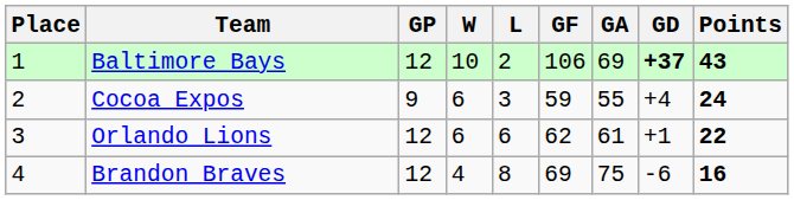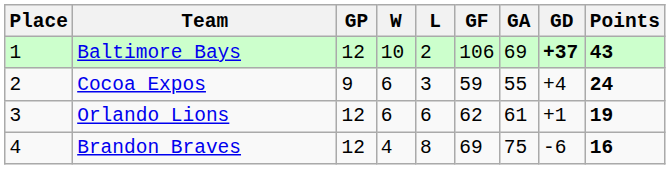Orlando Lions | Points: 22 -> 19
